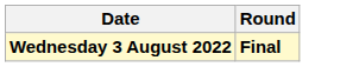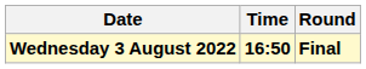+ column: Time | 16:50
